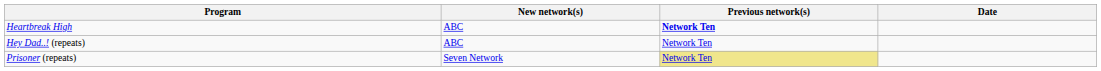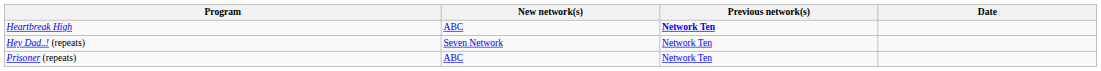Hey Dad..! (repeats) | New network(s): ABC -> Seven Network
Prisoner (repeats) | New network(s): Seven Network -> ABC
Prisoner (repeats) | Previous network(s): khaki background -> no background
